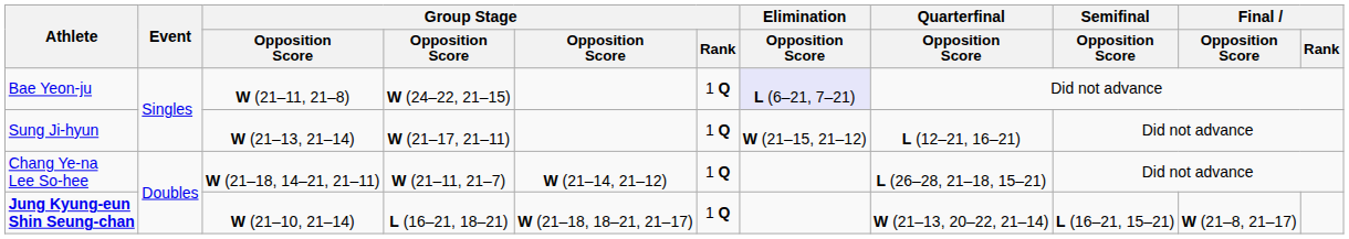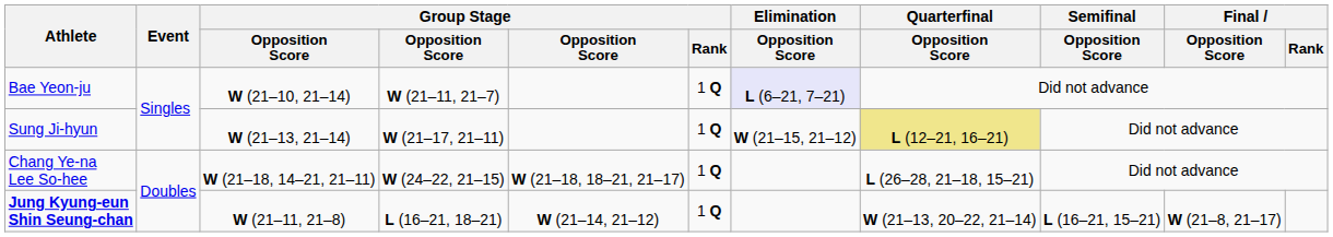Bae Yeon-ju | column 3: W (21–11, 21–8) -> W (21–10, 21–14)
Bae Yeon-ju | column 4: W (24–22, 21–15) -> W (21–11, 21–7)
Sung Ji-hyun | Quarterfinal / Opposition Score: no background -> khaki background
Chang Ye-na Lee So-hee | column 4: W (21–11, 21–7) -> W (24–22, 21–15)
Chang Ye-na Lee So-hee | column 5: W (21–14, 21–12) -> W (21–18, 18–21, 21–17)
Jung Kyung-eun Shin Seung-chan | column 3: W (21–10, 21–14) -> W (21–11, 21–8)
Jung Kyung-eun Shin Seung-chan | column 5: W (21–18, 18–21, 21–17) -> W (21–14, 21–12)
